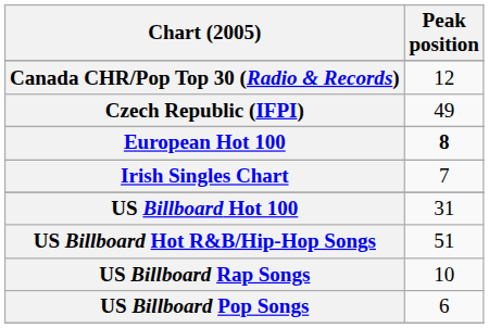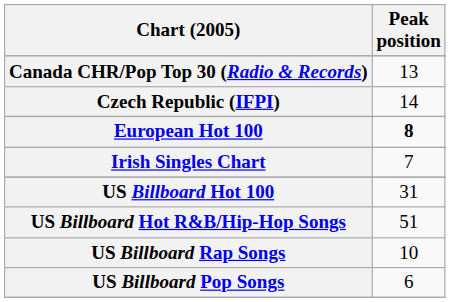Canada CHR/Pop Top 30 (Radio & Records) | Peak position: 12 -> 13
Czech Republic (IFPI) | Peak position: 49 -> 14
